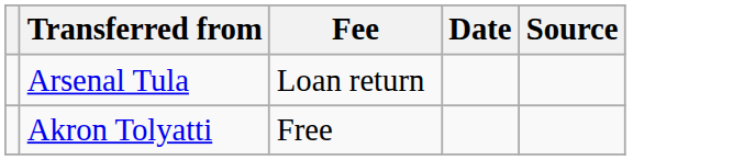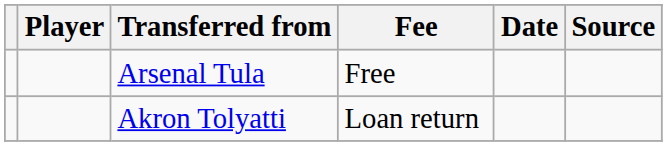+ column: Player
Arsenal Tula | Fee: Loan return -> Free
Akron Tolyatti | Fee: Free -> Loan return
